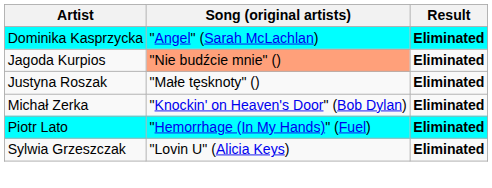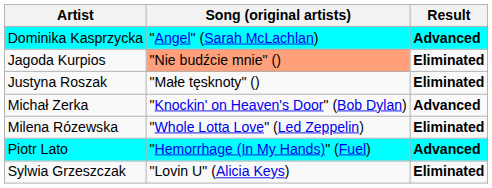Dominika Kasprzycka | Result: Eliminated -> Advanced
Michał Zerka | Result: Eliminated -> Advanced
+ row: Milena Rózewska | "Whole Lotta Love" (Led Zeppelin) | Eliminated
Piotr Lato | Result: Eliminated -> Advanced
